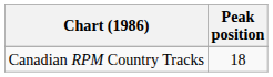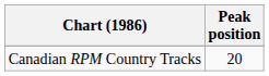Canadian RPM Country Tracks | Peak position: 18 -> 20
